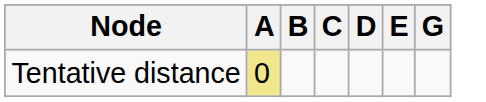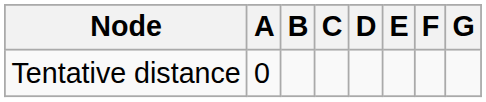+ column: F
Tentative distance | A: khaki background -> no background
